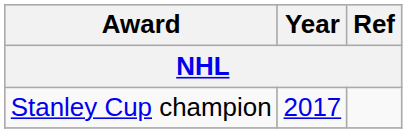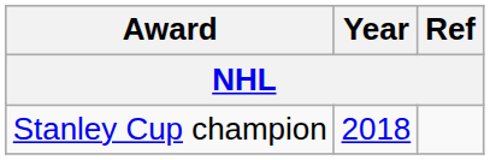Stanley Cup champion | Year: 2017 -> 2018
